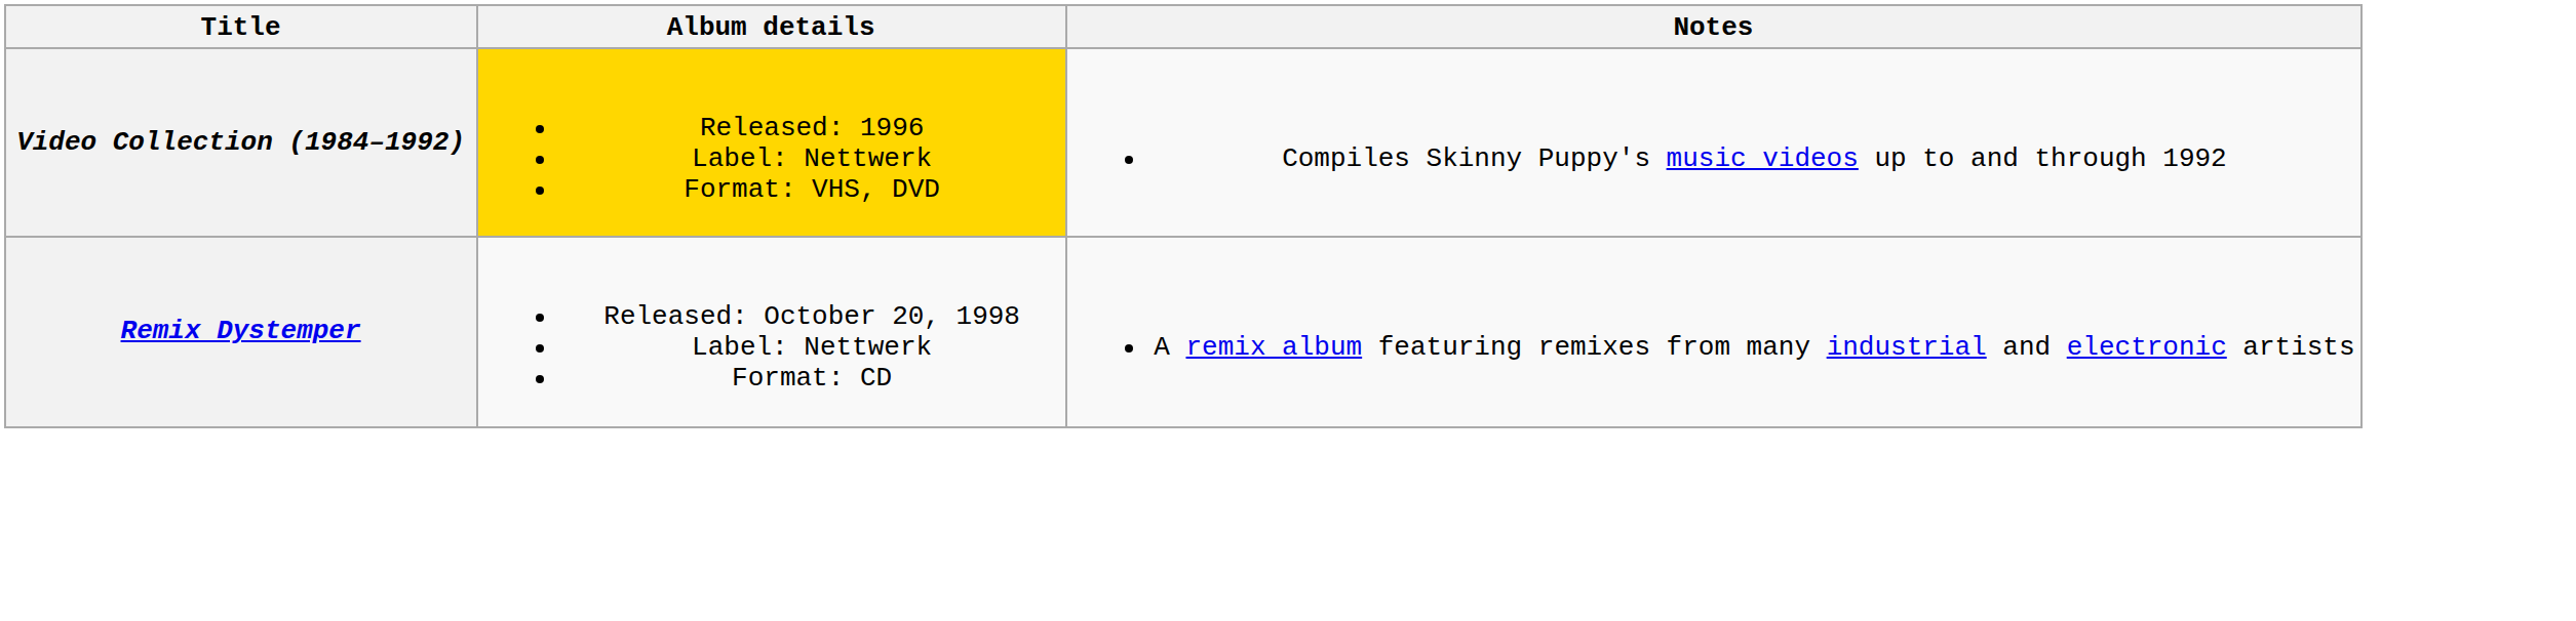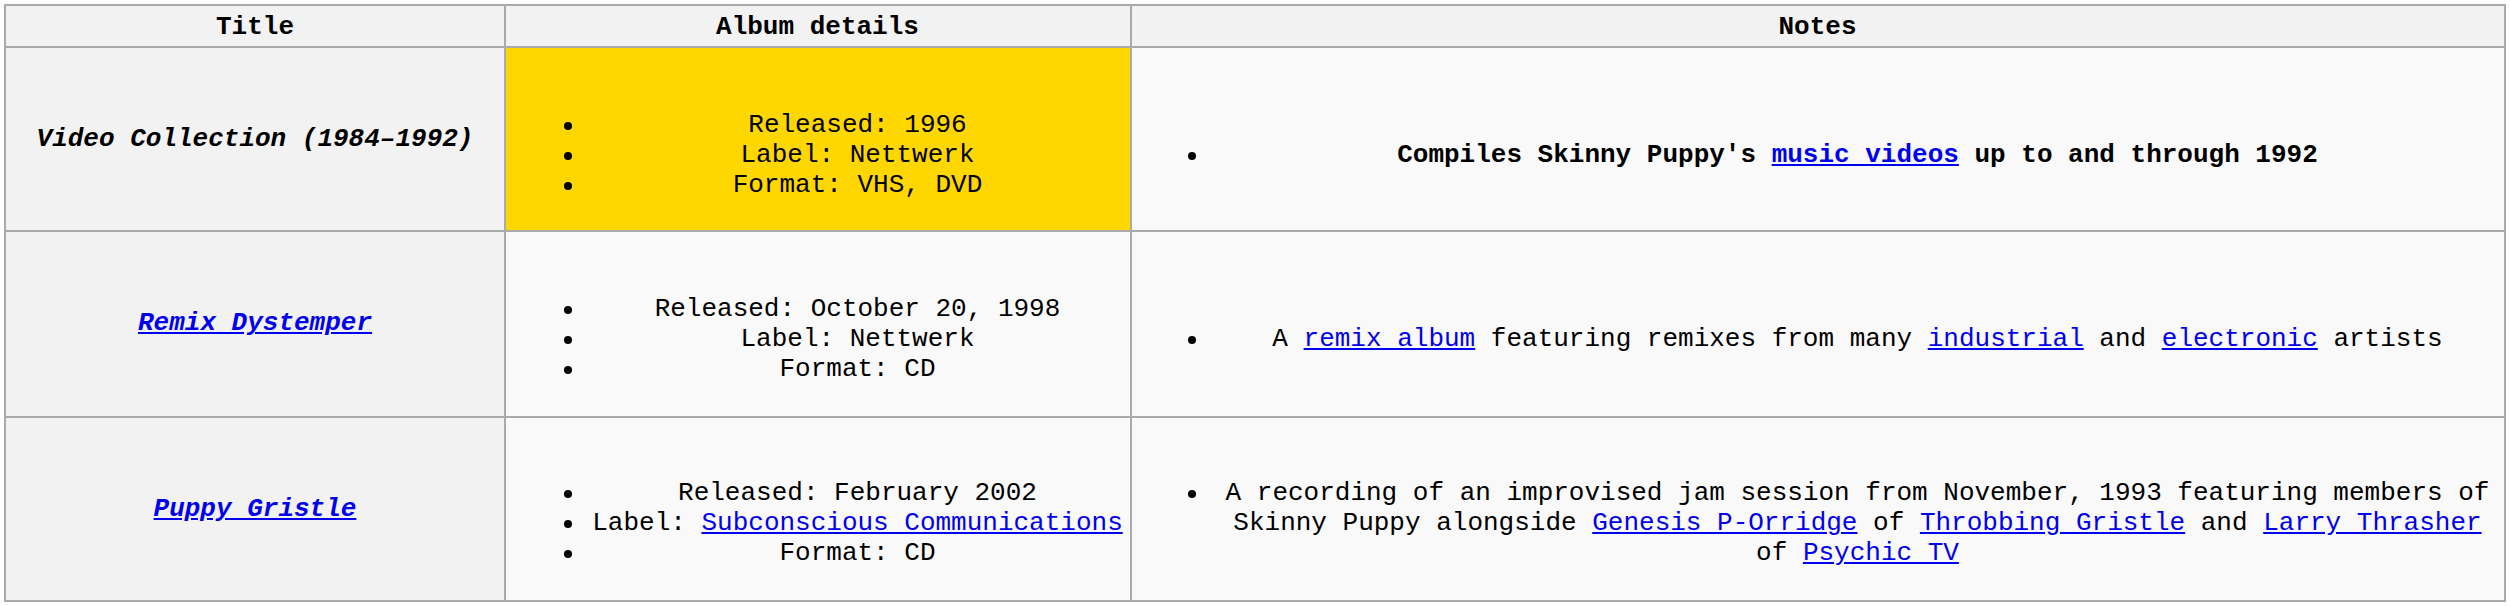Video Collection (1984–1992) | Notes: normal -> bold
+ row: Puppy Gristle | Released: February 2002 Label: Subconscious Communications Format: CD | A recording of an improvised jam session from November, 1993 featuring members of Skinny Puppy alongside Genesis P-Orridge of Throbbing Gristle and Larry Thrasher of Psychic TV
